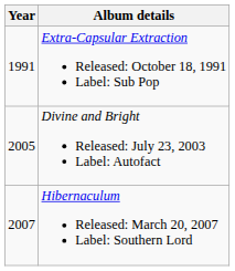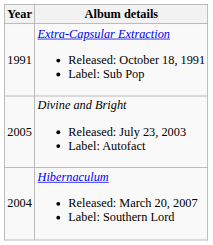Hibernaculum Released: March 20, 2007 Label: Southern Lord | Year: 2007 -> 2004
